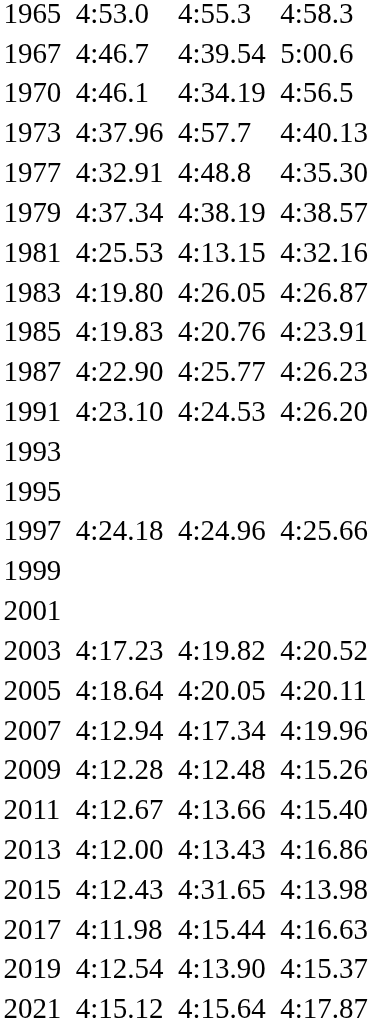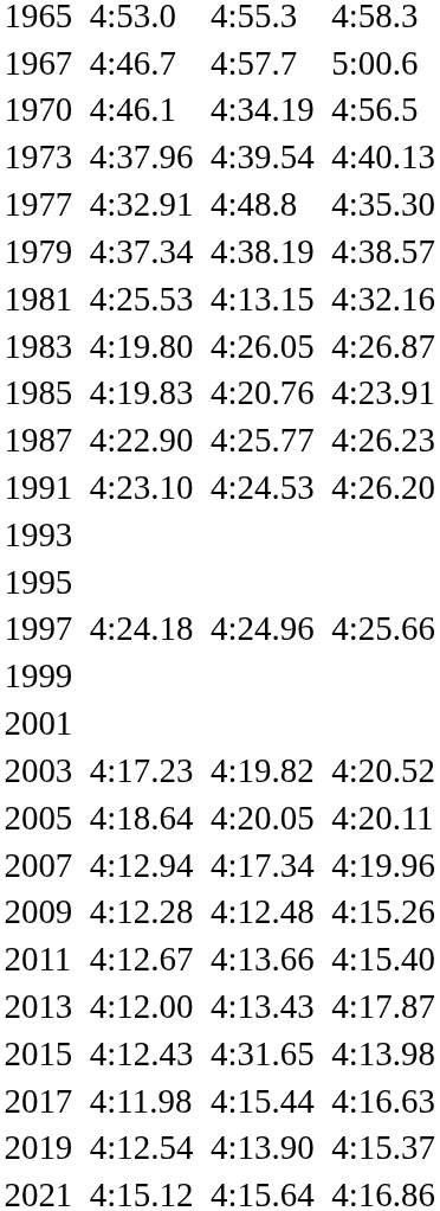1967 | column 5: 4:39.54 -> 4:57.7
1973 | column 5: 4:57.7 -> 4:39.54
2013 | column 7: 4:16.86 -> 4:17.87
2021 | column 7: 4:17.87 -> 4:16.86
